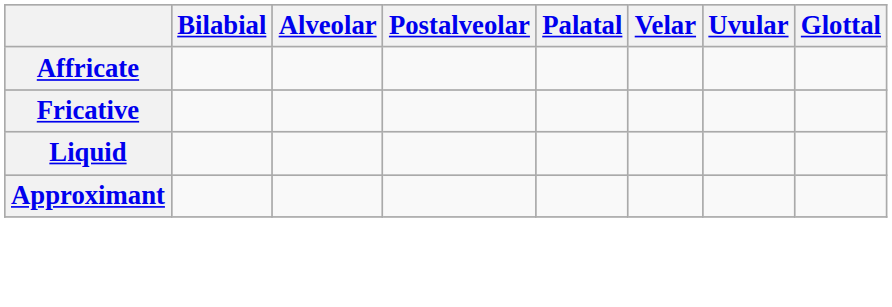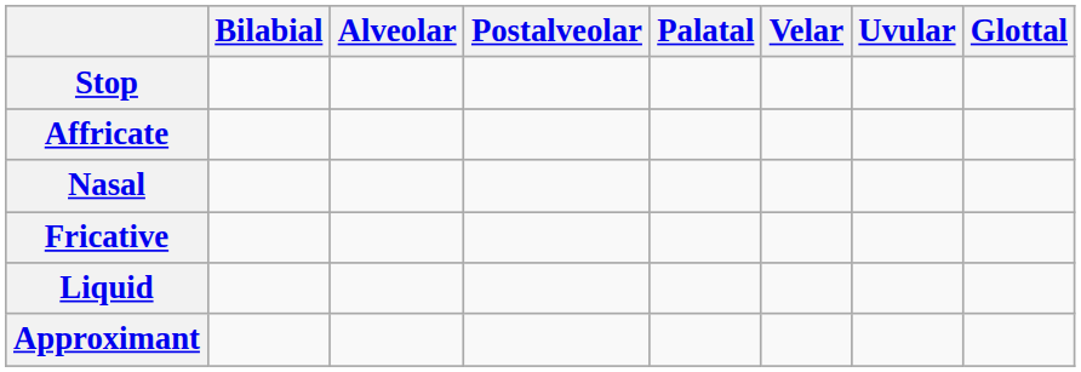+ row: Stop
+ row: Nasal
